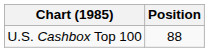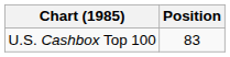U.S. Cashbox Top 100 | Position: 88 -> 83
